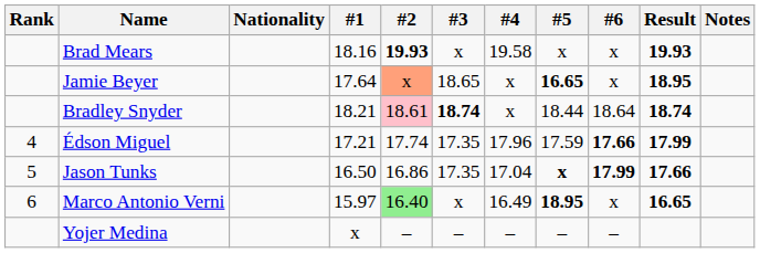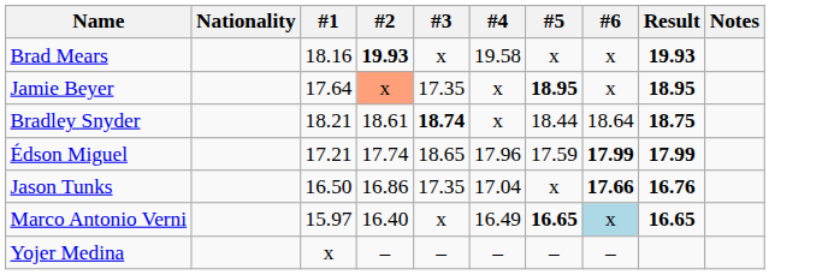- column: Rank | 4 | 5 | 6
Jamie Beyer | #3: 18.65 -> 17.35
Jamie Beyer | #5: 16.65 -> 18.95
Bradley Snyder | #2: pink background -> no background
Bradley Snyder | Result: 18.74 -> 18.75
Édson Miguel | #3: 17.35 -> 18.65
Édson Miguel | #6: 17.66 -> 17.99
Jason Tunks | #5: bold -> normal
Jason Tunks | #6: 17.99 -> 17.66
Jason Tunks | Result: 17.66 -> 16.76
Marco Antonio Verni | #2: lightgreen background -> no background
Marco Antonio Verni | #5: 18.95 -> 16.65
Marco Antonio Verni | #6: no background -> lightblue background
